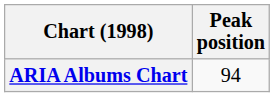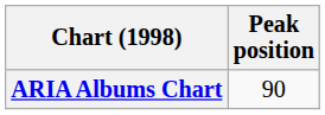ARIA Albums Chart | Peak position: 94 -> 90
